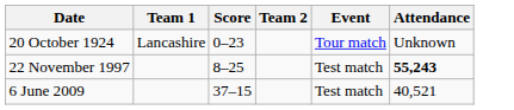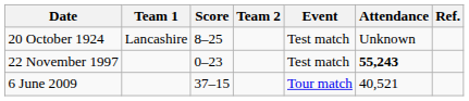+ column: Ref.
20 October 1924 | Score: 0–23 -> 8–25
20 October 1924 | Event: Tour match -> Test match
22 November 1997 | Score: 8–25 -> 0–23
6 June 2009 | Event: Test match -> Tour match
